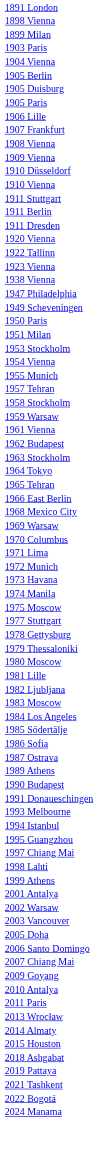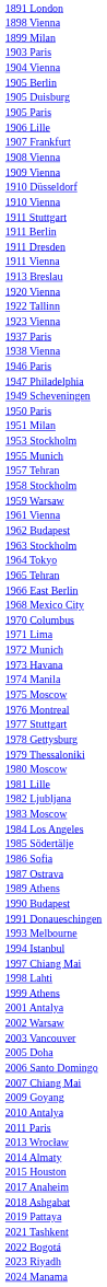+ row: 1911 Vienna
+ row: 1913 Breslau
+ row: 1937 Paris
+ row: 1946 Paris
- row: 1954 Vienna
- row: 1969 Warsaw
+ row: 1976 Montreal
- row: 1995 Guangzhou
+ row: 2017 Anaheim
+ row: 2023 Riyadh
